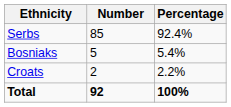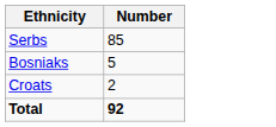- column: Percentage | 92.4% | 5.4% | 2.2% | 100%
